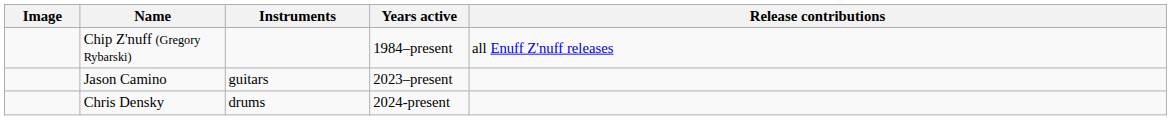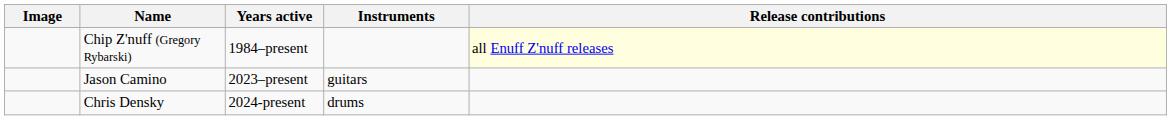columns swapped: Years active <-> Instruments
Chip Z'nuff (Gregory Rybarski) | Release contributions: no background -> lightyellow background
